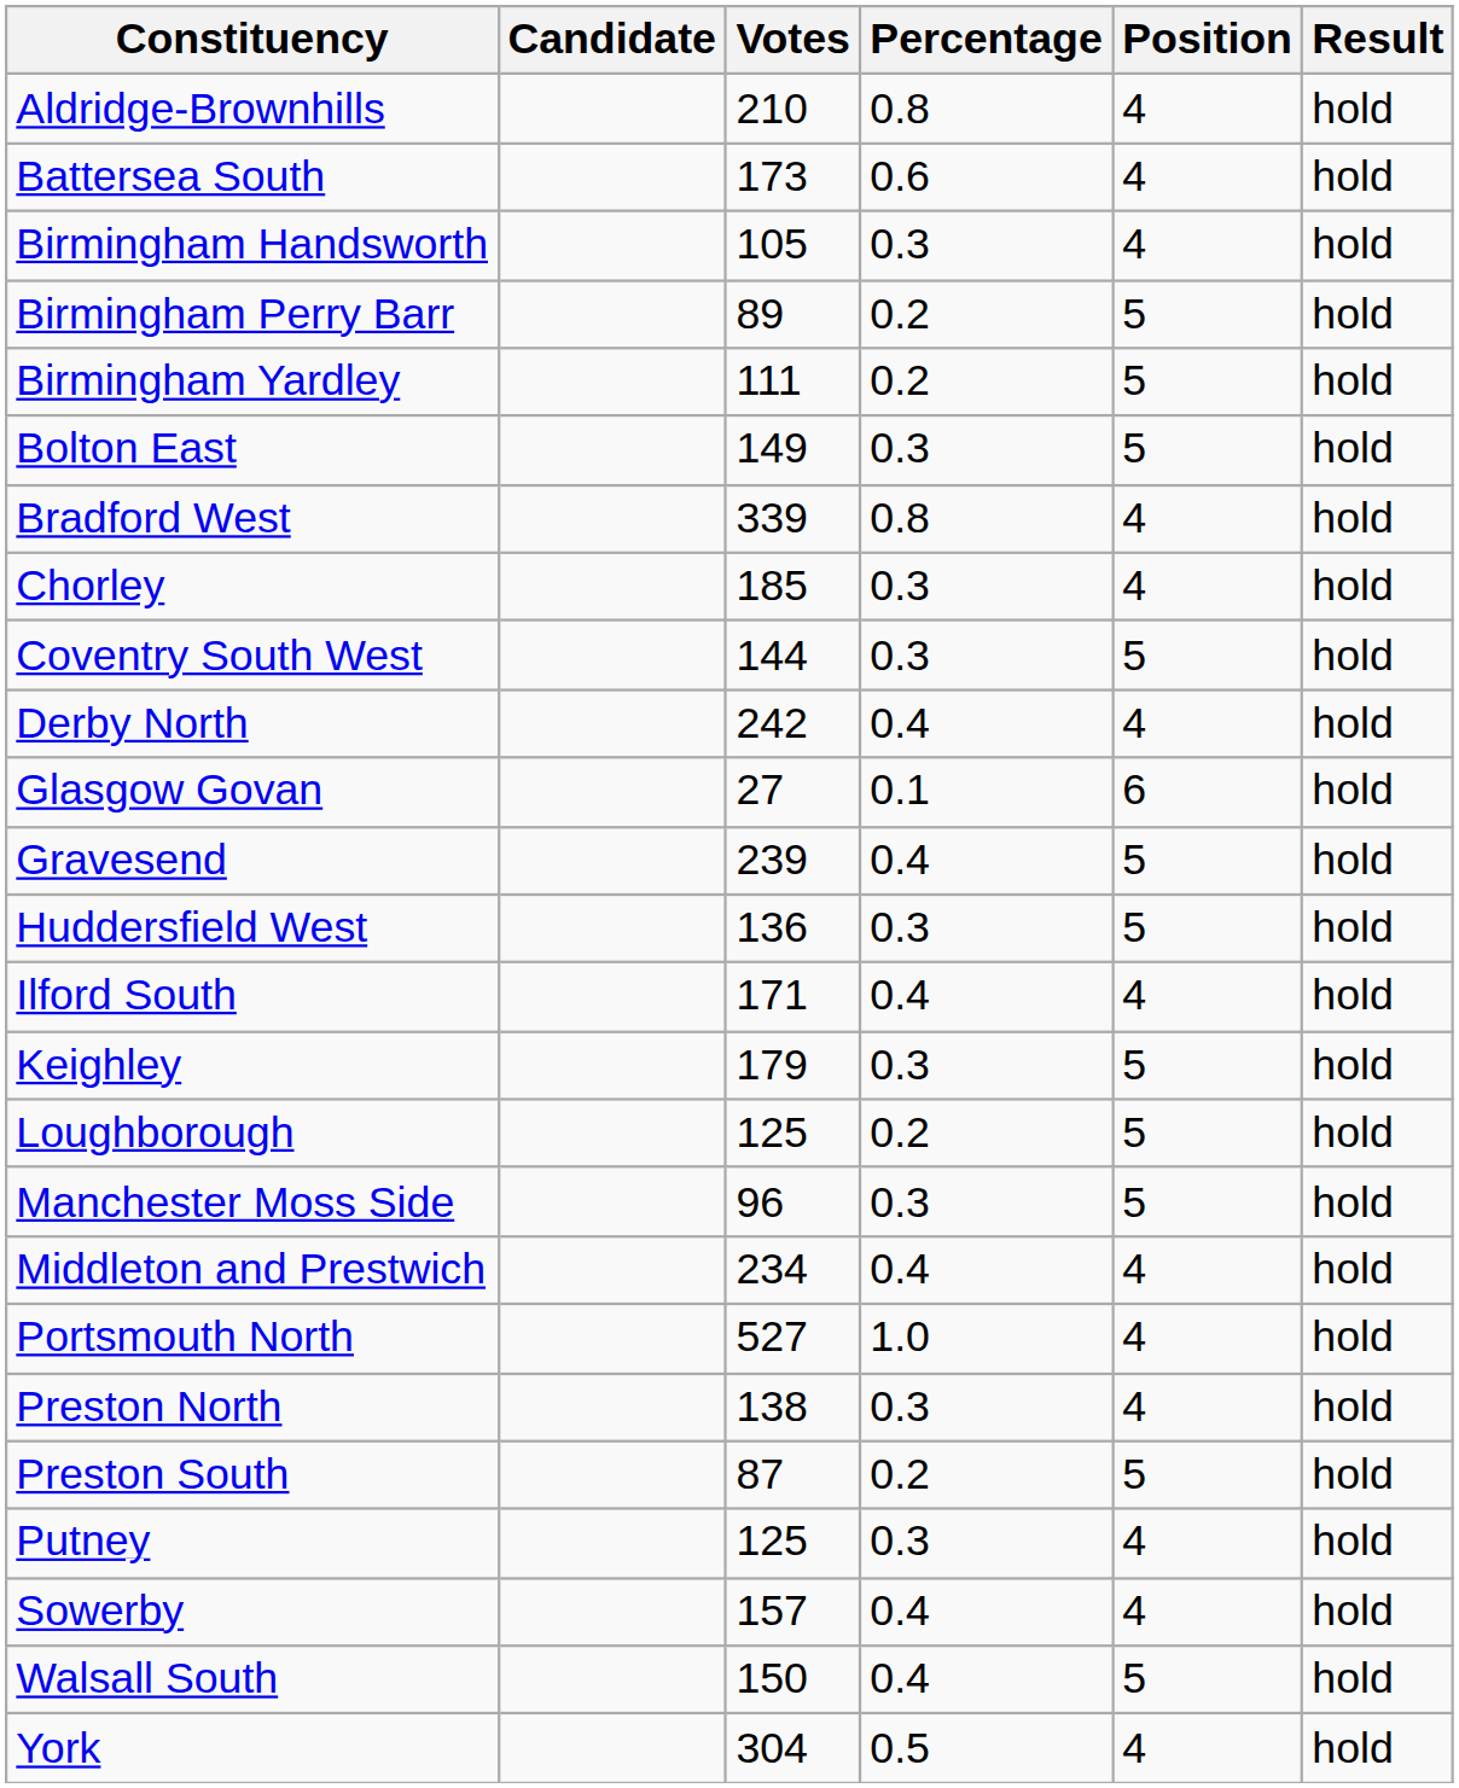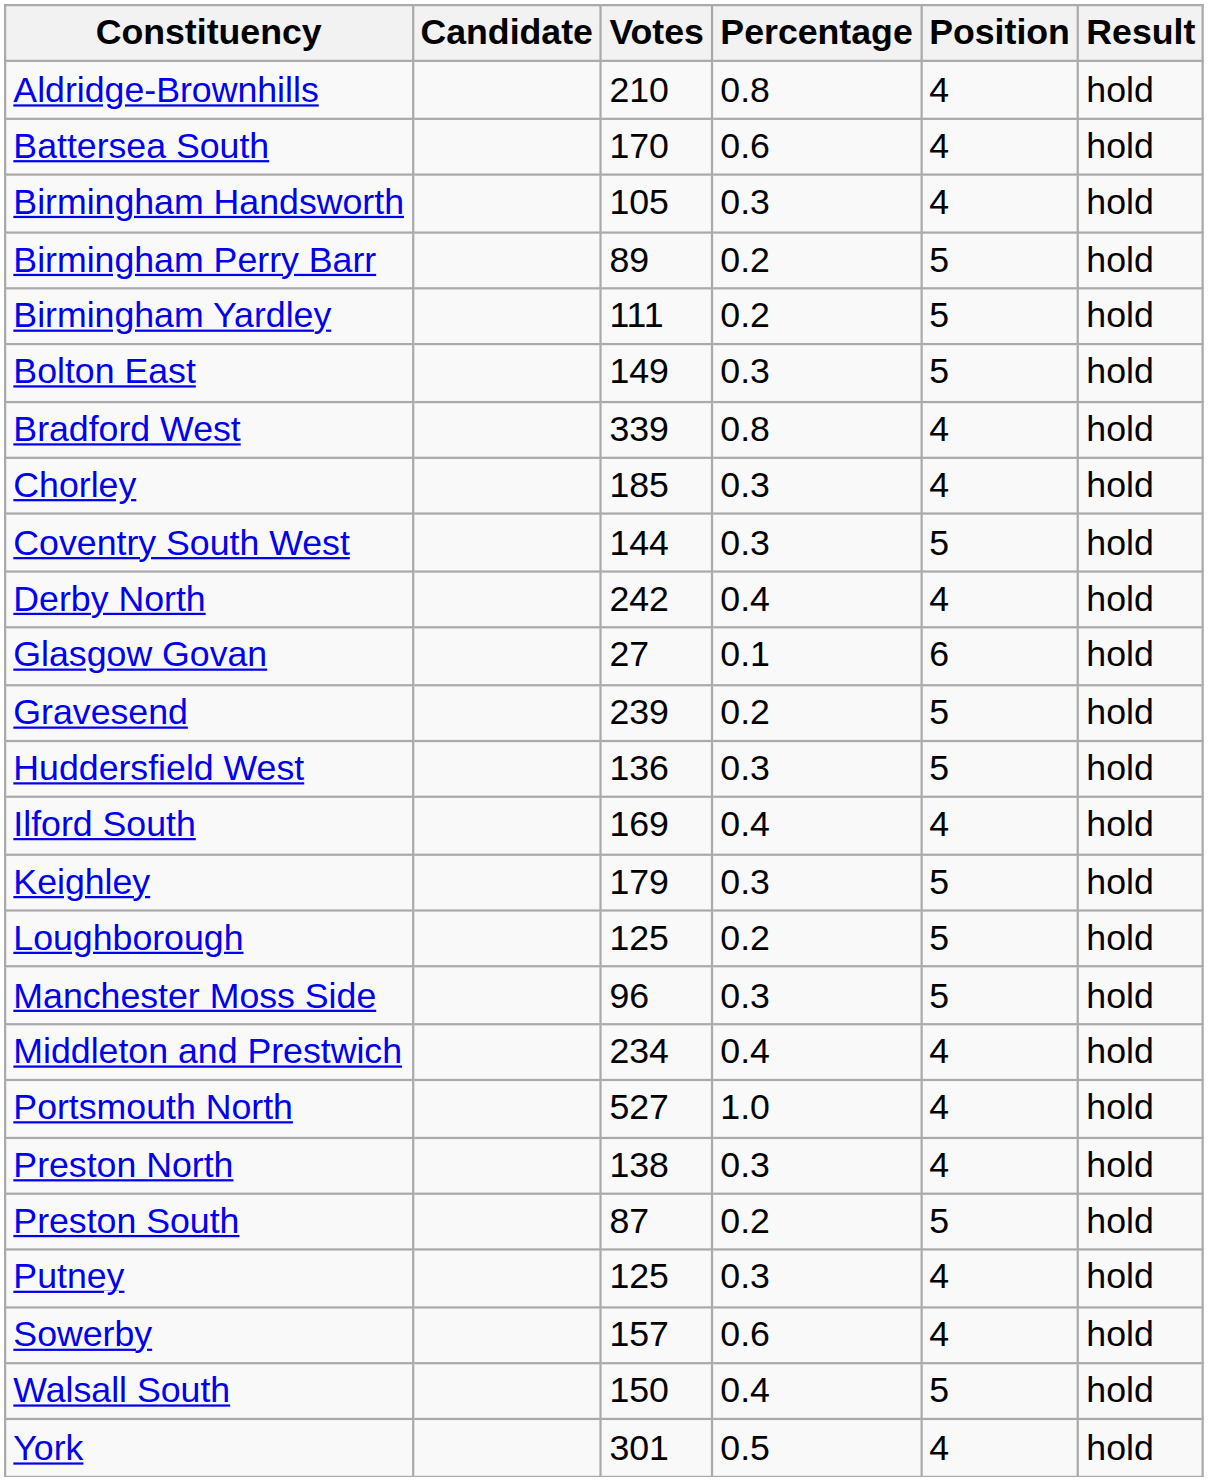Battersea South | Votes: 173 -> 170
Gravesend | Percentage: 0.4 -> 0.2
Ilford South | Votes: 171 -> 169
Sowerby | Percentage: 0.4 -> 0.6
York | Votes: 304 -> 301
